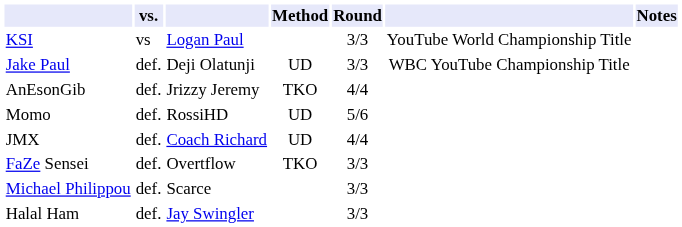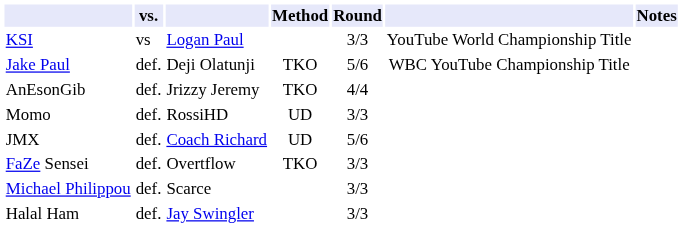Jake Paul | Method: UD -> TKO
Jake Paul | Round: 3/3 -> 5/6
Momo | Round: 5/6 -> 3/3
JMX | Round: 4/4 -> 5/6
